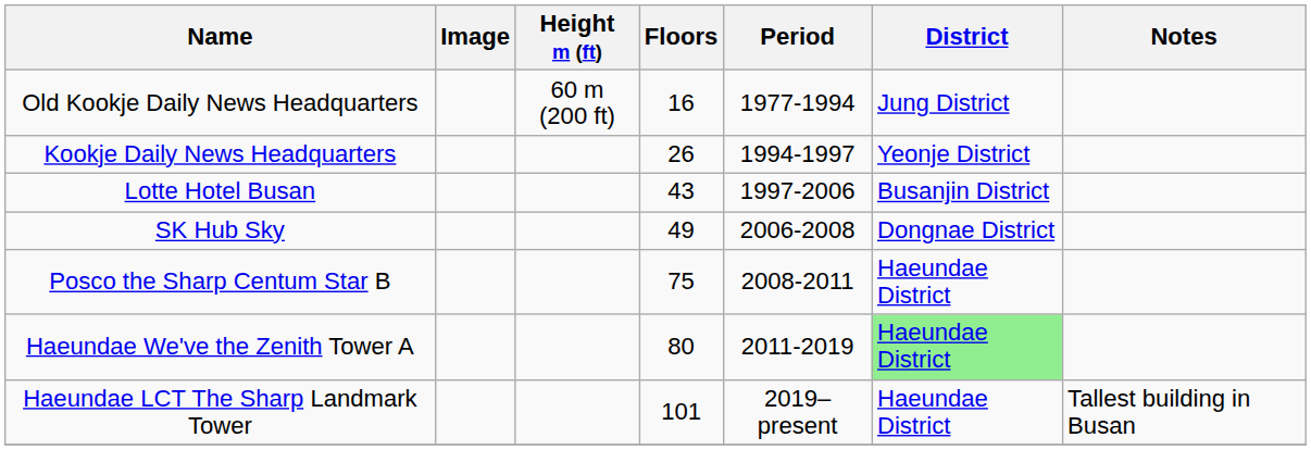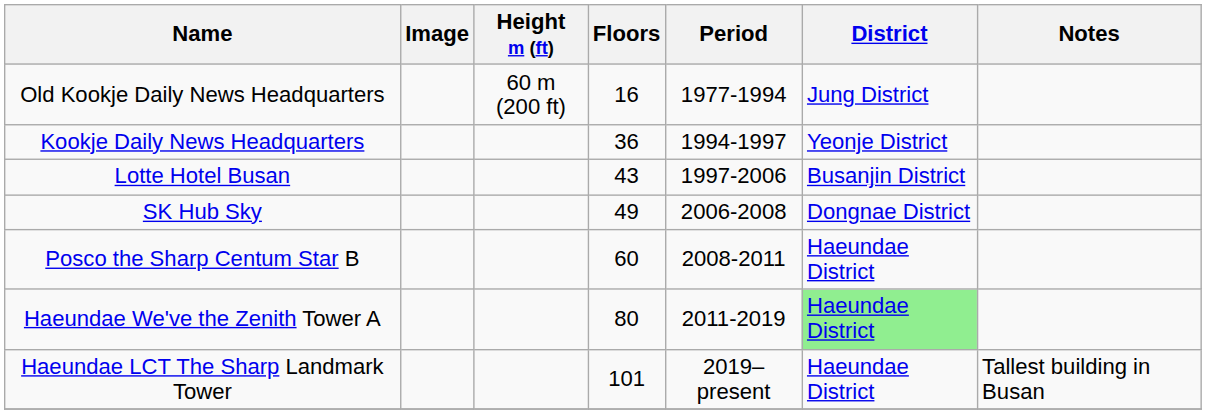Kookje Daily News Headquarters | Floors: 26 -> 36
Posco the Sharp Centum Star B | Floors: 75 -> 60
